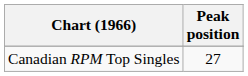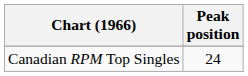Canadian RPM Top Singles | Peak position: 27 -> 24
